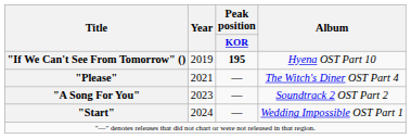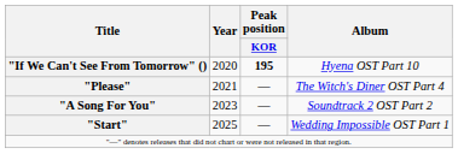"If We Can't See From Tomorrow" () | Year: 2019 -> 2020
"Start" | Year: 2024 -> 2025
